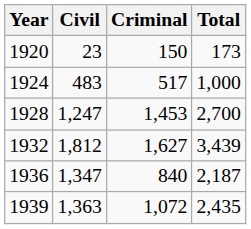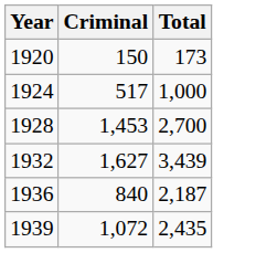- column: Civil | 23 | 483 | 1,247 | 1,812 | 1,347 | 1,363
